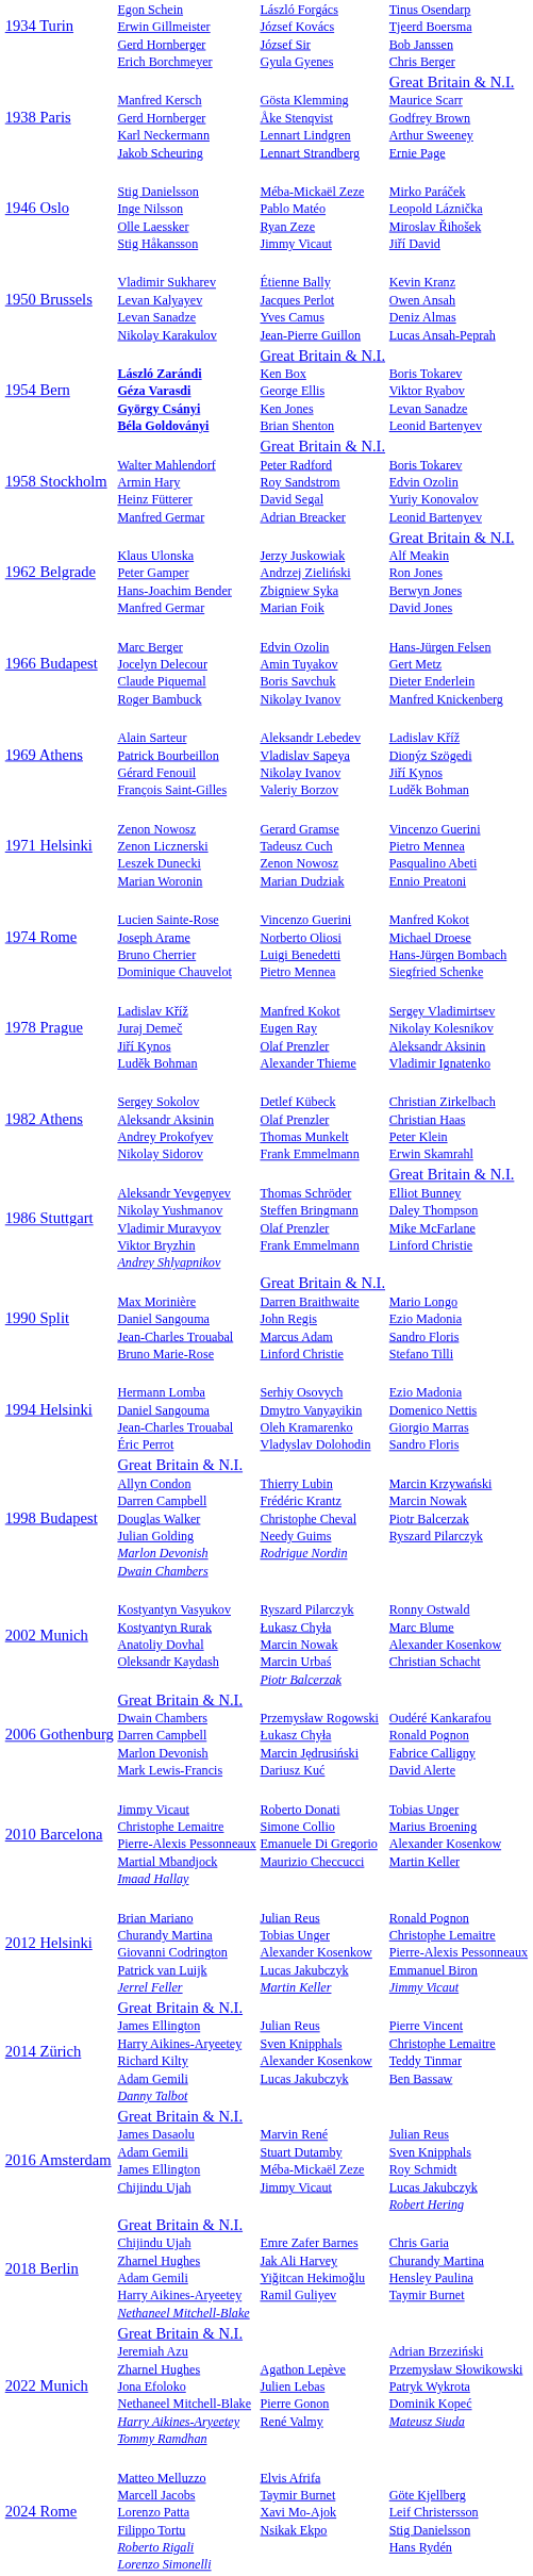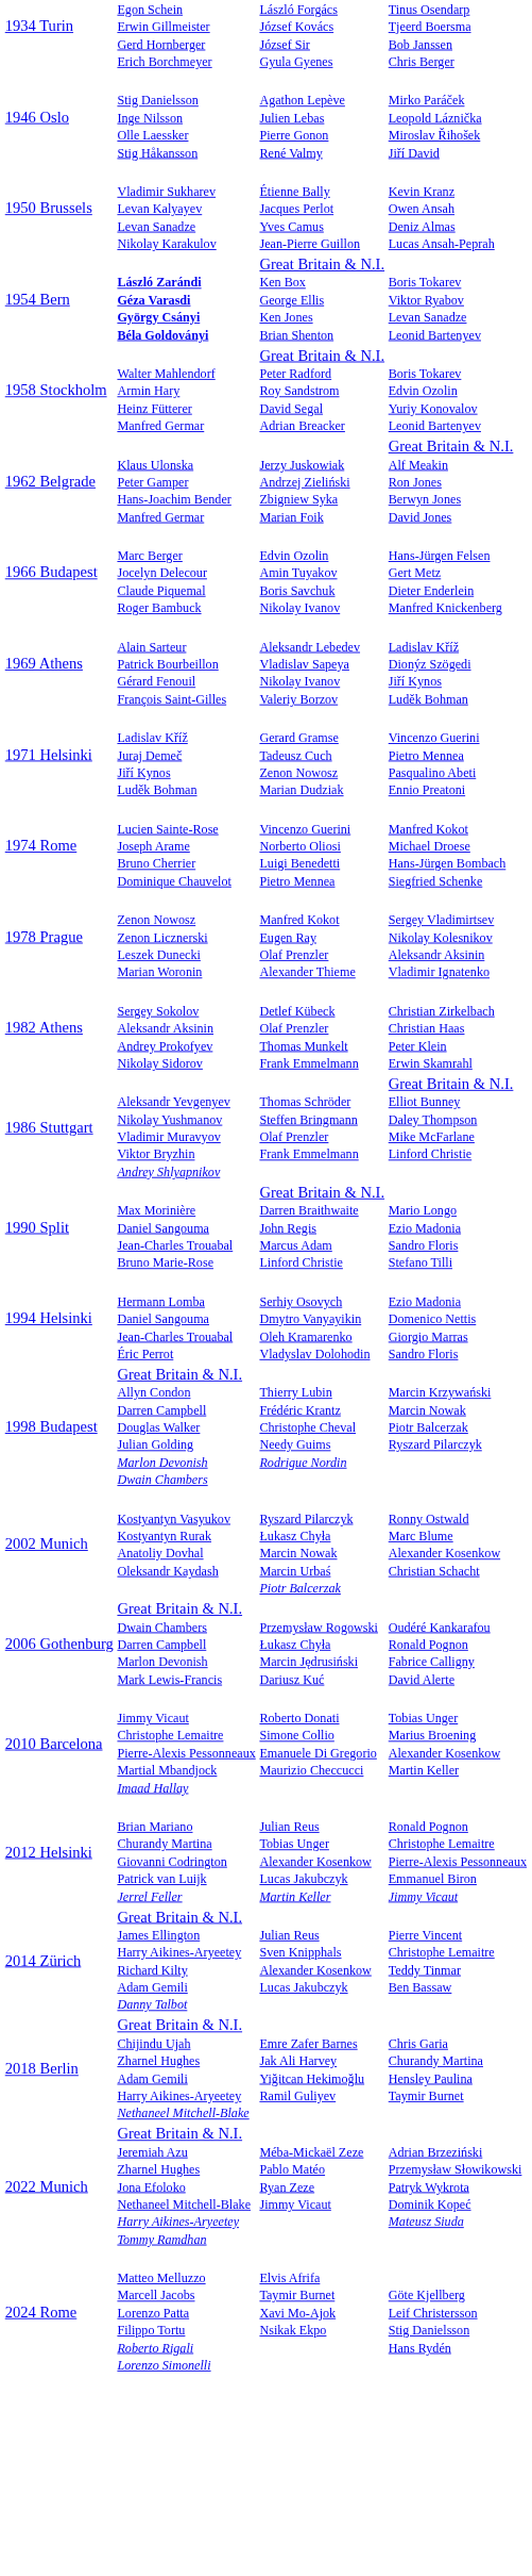- row: 1938 Paris | Manfred Kersch Gerd Hornberger Karl Neckermann Jakob Scheuring | Gösta Klemming Åke Stenqvist Lennart Lindgren Lennart Strandberg | Great Britain & N.I. Maurice Scarr Godfrey Brown Arthur Sweeney Ernie Page
1946 Oslo | column 3: Méba-Mickaël Zeze Pablo Matéo Ryan Zeze Jimmy Vicaut -> Agathon Lepève Julien Lebas Pierre Gonon René Valmy
1971 Helsinki | column 2: Zenon Nowosz Zenon Licznerski Leszek Dunecki Marian Woronin -> Ladislav Kříž Juraj Demeč Jiří Kynos Luděk Bohman
1978 Prague | column 2: Ladislav Kříž Juraj Demeč Jiří Kynos Luděk Bohman -> Zenon Nowosz Zenon Licznerski Leszek Dunecki Marian Woronin
- row: 2016 Amsterdam | Great Britain & N.I. James Dasaolu Adam Gemili James Ellington Chijindu Ujah | Marvin René Stuart Dutamby Méba-Mickaël Zeze Jimmy Vicaut | Julian Reus Sven Knipphals Roy Schmidt Lucas Jakubczyk Robert Hering
2022 Munich | column 3: Agathon Lepève Julien Lebas Pierre Gonon René Valmy -> Méba-Mickaël Zeze Pablo Matéo Ryan Zeze Jimmy Vicaut
